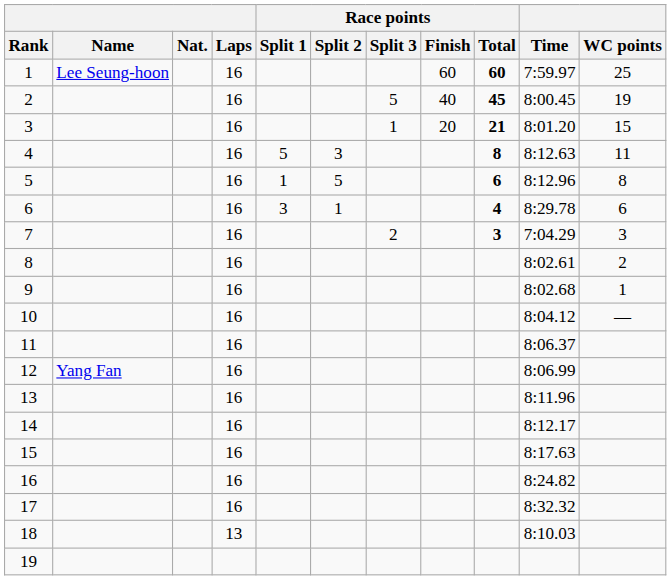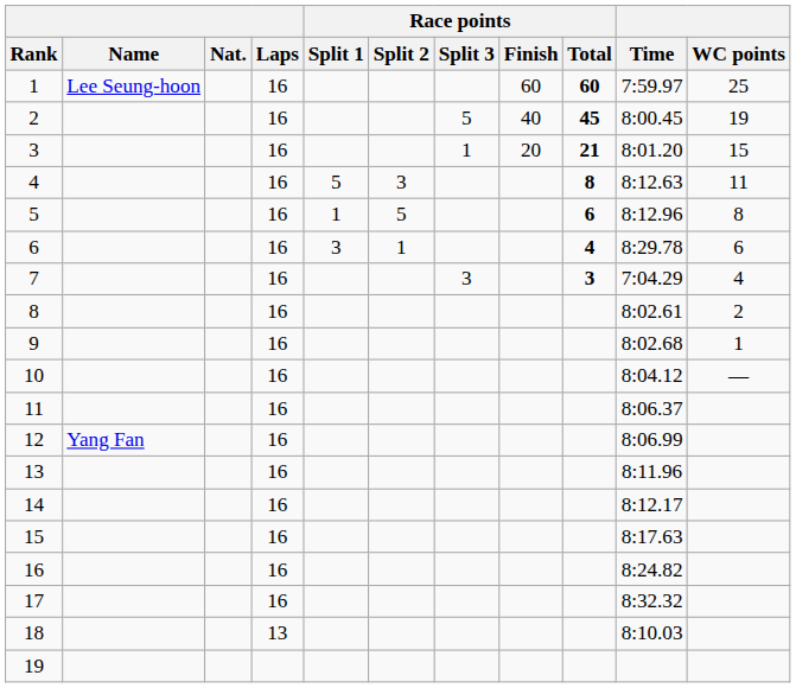7 | Race points / Split 3: 2 -> 3
7 | WC points: 3 -> 4
